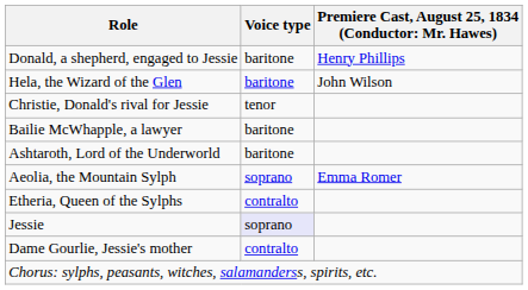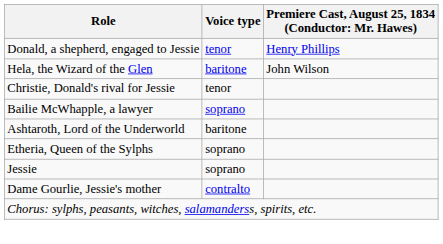Donald, a shepherd, engaged to Jessie | Voice type: baritone -> tenor
Bailie McWhapple, a lawyer | Voice type: baritone -> soprano
- row: Aeolia, the Mountain Sylph | soprano | Emma Romer
Etheria, Queen of the Sylphs | Voice type: contralto -> soprano
Jessie | Voice type: lavender background -> no background
